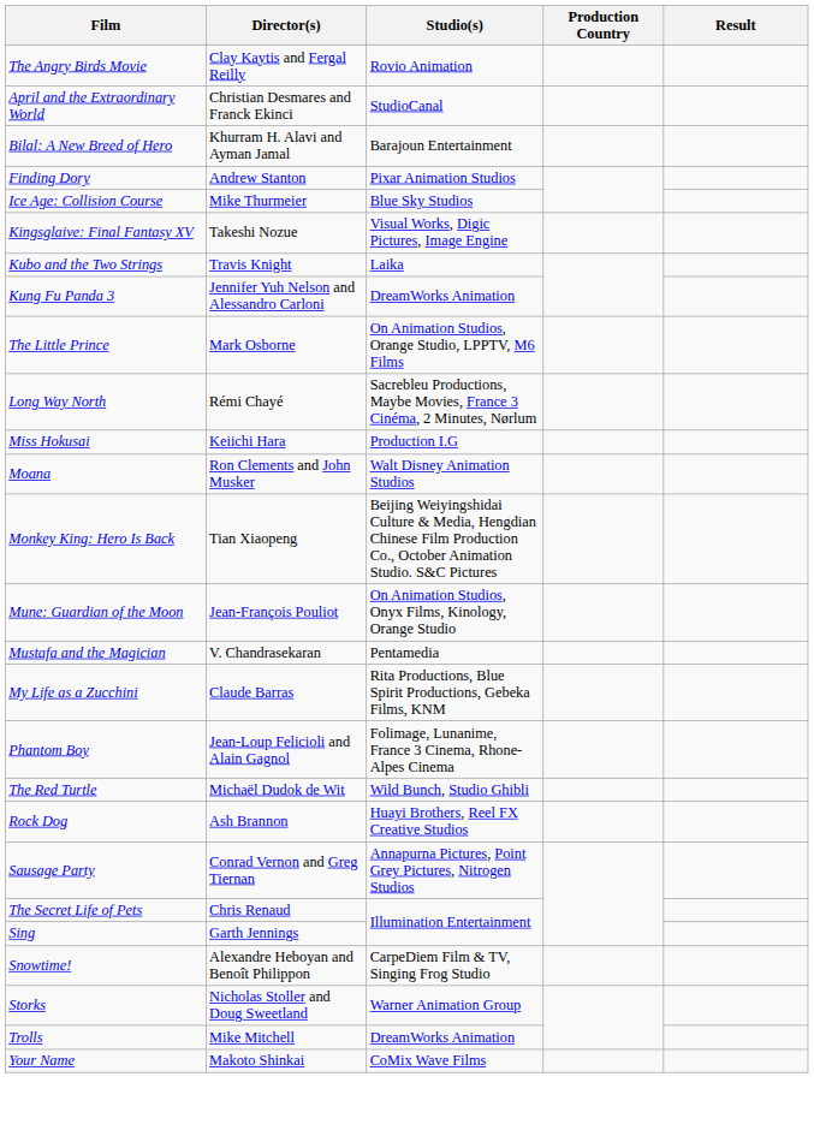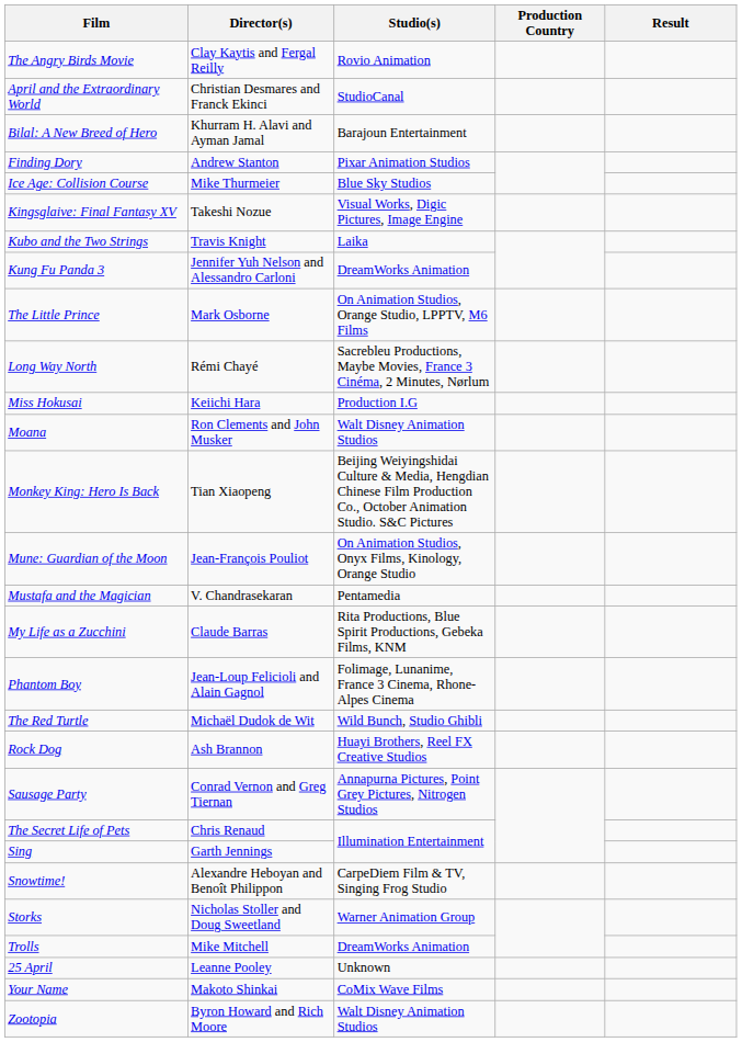+ row: 25 April | Leanne Pooley | Unknown
+ row: Zootopia | Byron Howard and Rich Moore | Walt Disney Animation Studios
